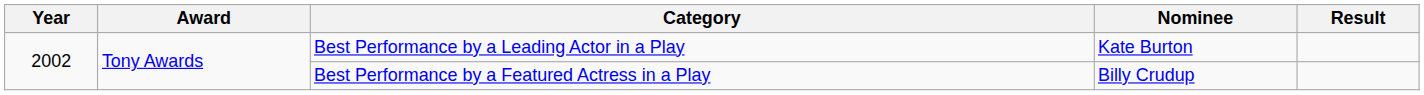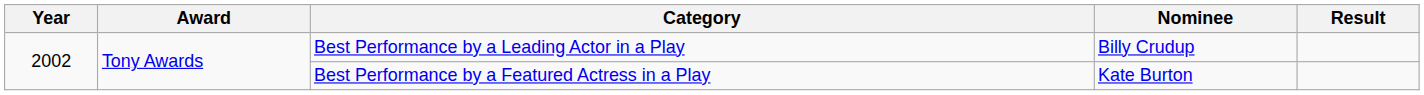Best Performance by a Leading Actor in a Play | Nominee: Kate Burton -> Billy Crudup
Best Performance by a Featured Actress in a Play | Nominee: Billy Crudup -> Kate Burton
